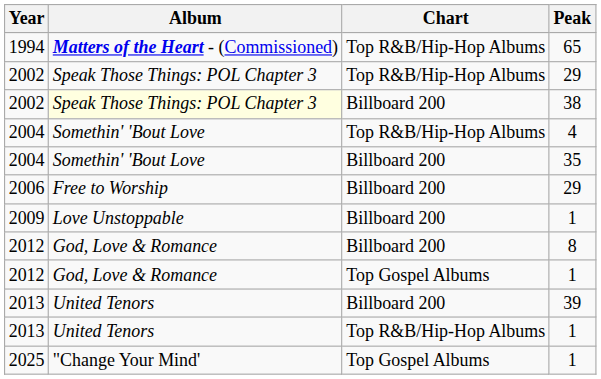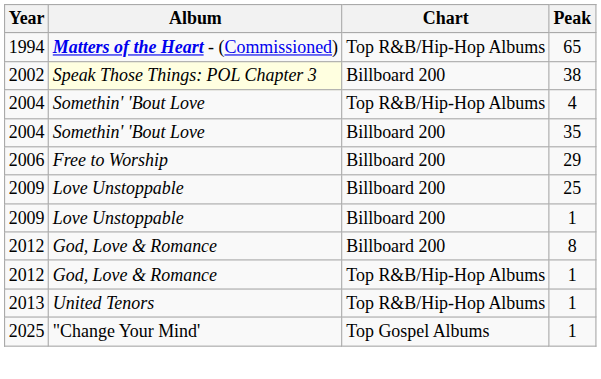- row: 2002 | Speak Those Things: POL Chapter 3 | Top R&B/Hip-Hop Albums | 29
+ row: 2009 | Love Unstoppable | Billboard 200 | 25
2012 / 1 | Chart: Top Gospel Albums -> Top R&B/Hip-Hop Albums
- row: 2013 | United Tenors | Billboard 200 | 39
